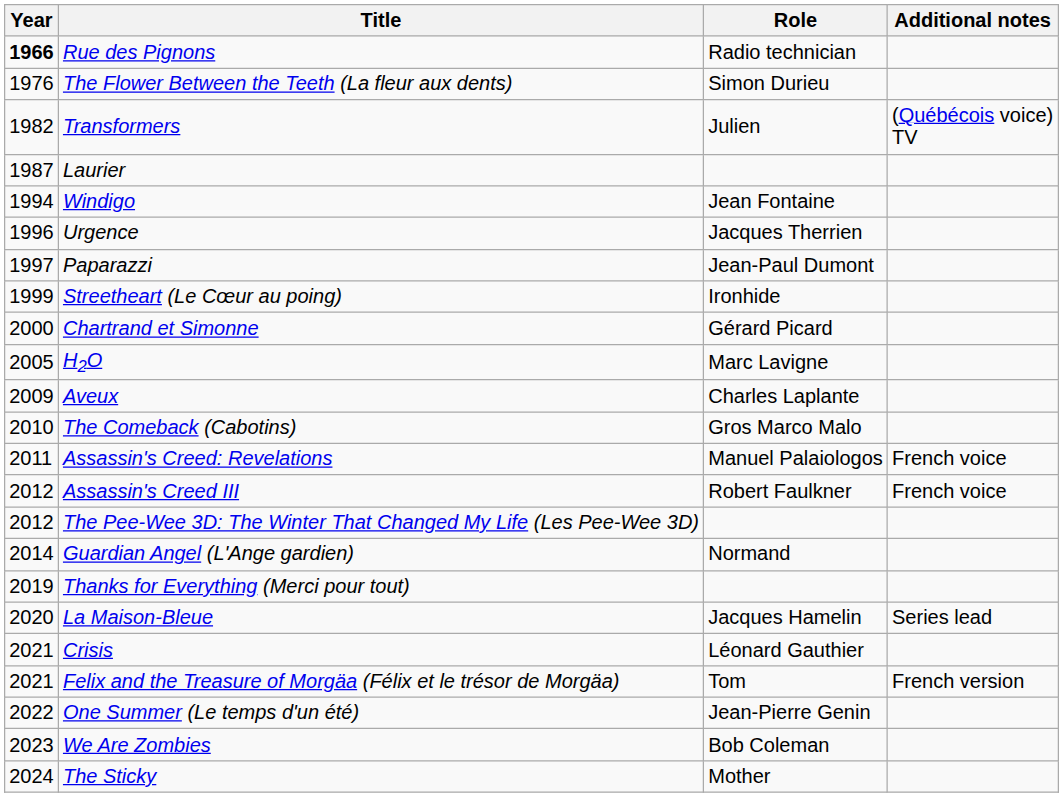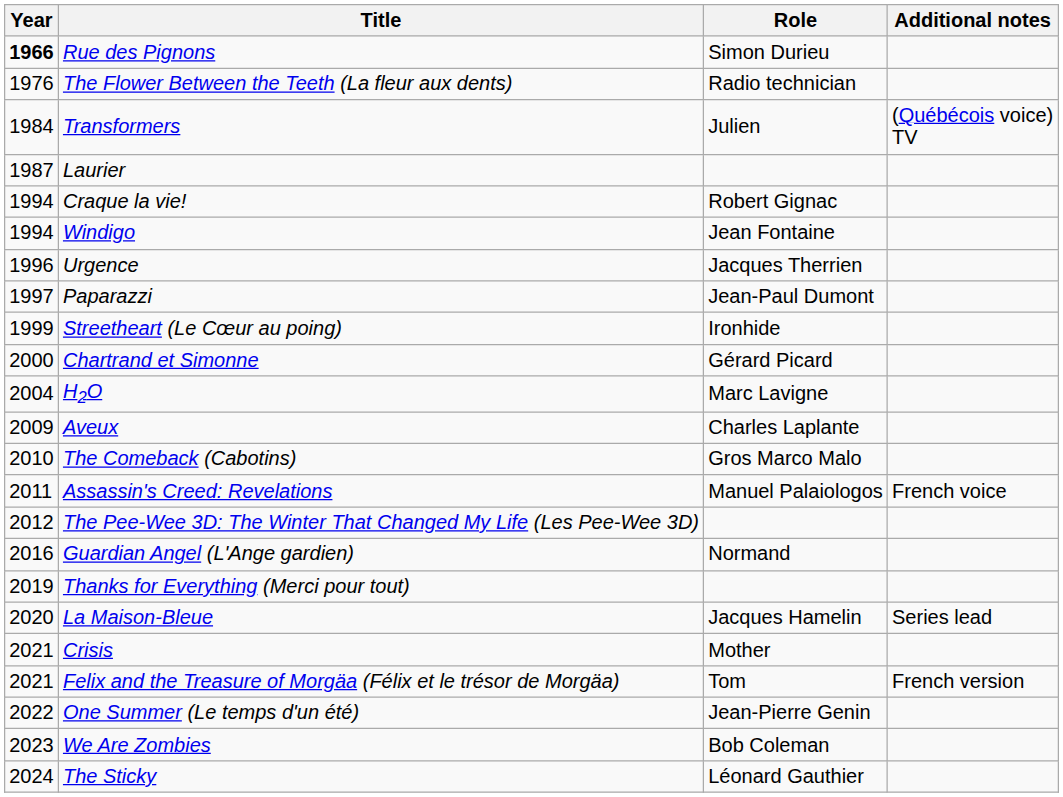Rue des Pignons | Role: Radio technician -> Simon Durieu
The Flower Between the Teeth (La fleur aux dents) | Role: Simon Durieu -> Radio technician
Transformers | Year: 1982 -> 1984
+ row: 1994 | Craque la vie! | Robert Gignac
H2O | Year: 2005 -> 2004
- row: 2012 | Assassin's Creed III | Robert Faulkner | French voice
Guardian Angel (L'Ange gardien) | Year: 2014 -> 2016
Crisis | Role: Léonard Gauthier -> Mother
The Sticky | Role: Mother -> Léonard Gauthier
